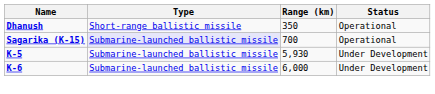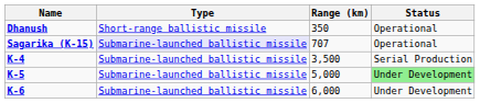Sagarika (K-15) | Range (km): 700 -> 707
+ row: K-4 | Submarine-launched ballistic missile | 3,500 | Serial Production
K-5 | Range (km): 5,930 -> 5,000
K-5 | Status: no background -> lightgreen background
